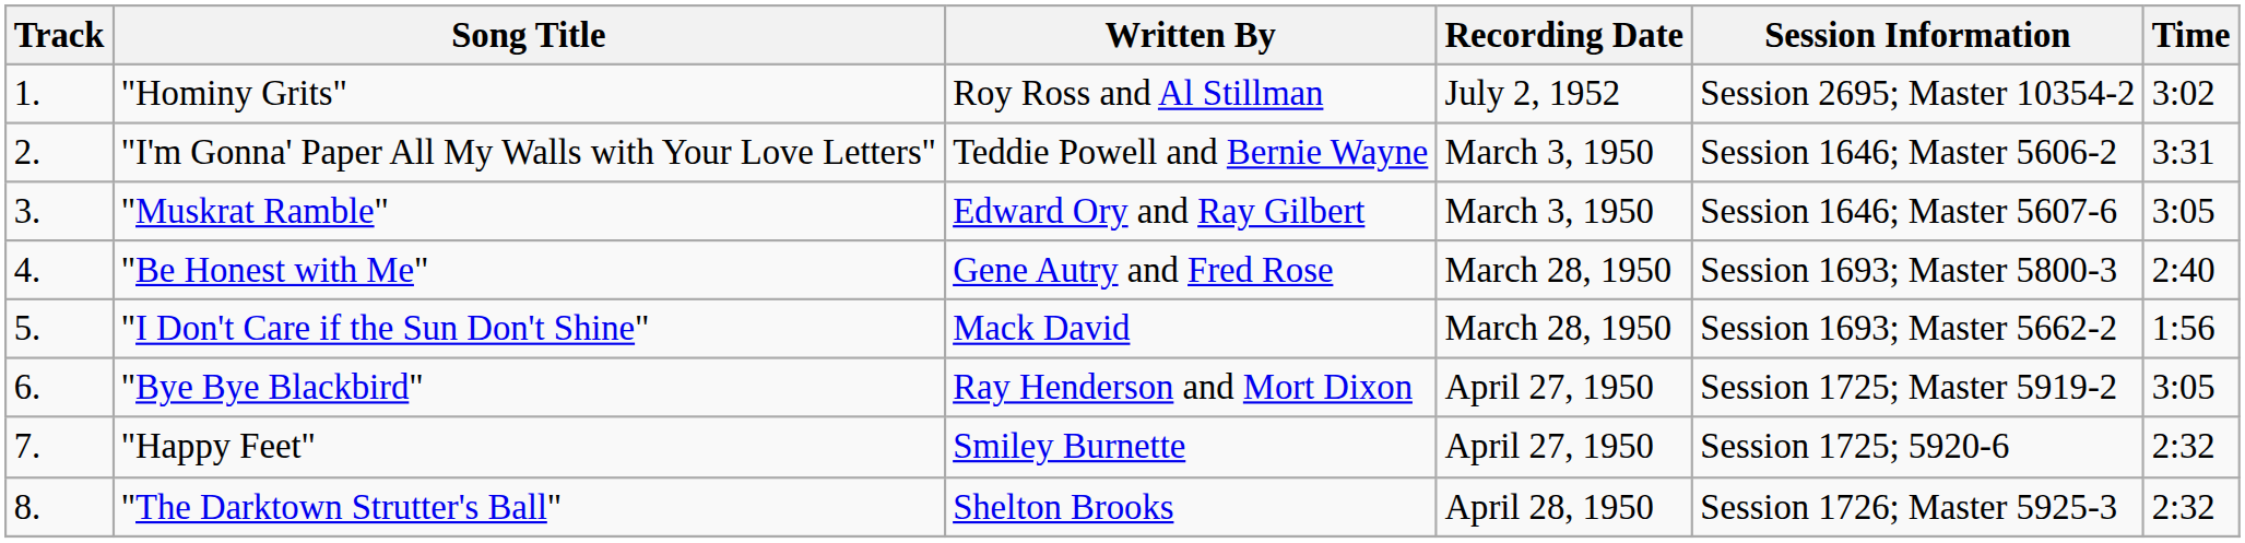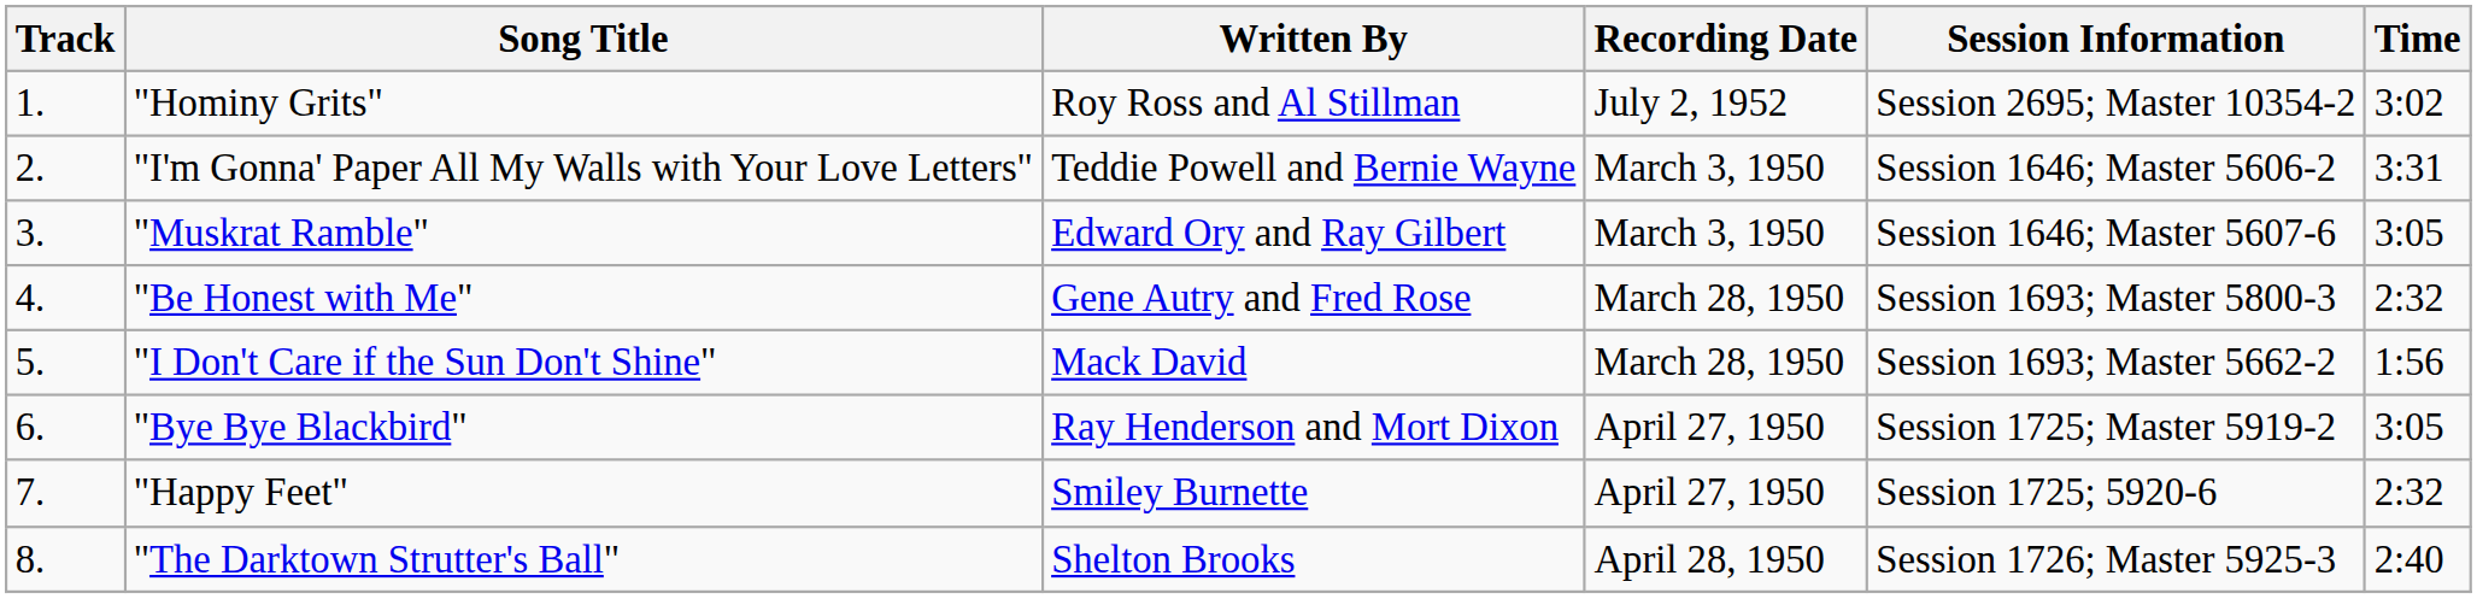"Be Honest with Me" | Time: 2:40 -> 2:32
"The Darktown Strutter's Ball" | Time: 2:32 -> 2:40
